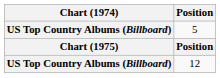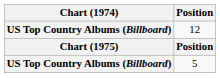rows swapped: 5 <-> 12
